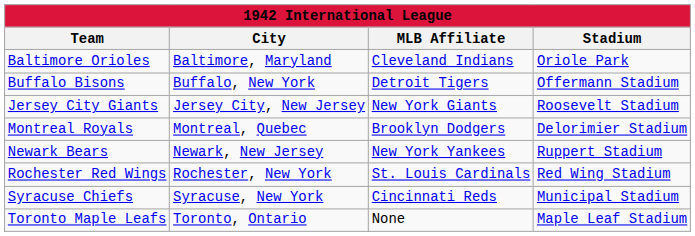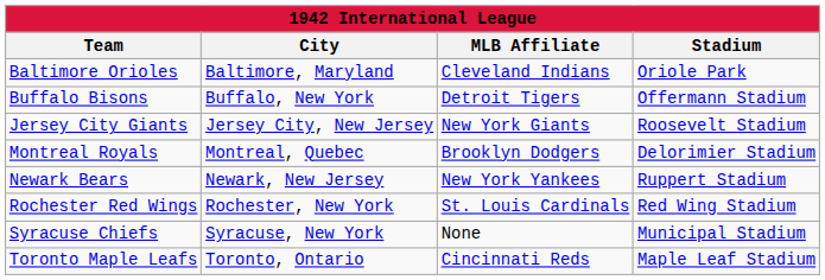Syracuse Chiefs | MLB Affiliate: Cincinnati Reds -> None
Toronto Maple Leafs | MLB Affiliate: None -> Cincinnati Reds
